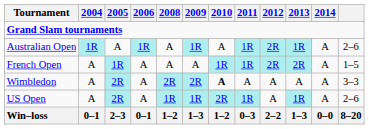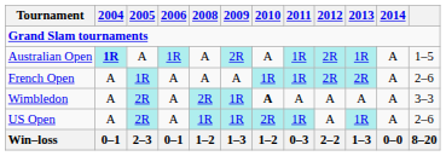Australian Open | 2004: normal -> bold
Australian Open | 2009: 1R -> 2R
Australian Open | column 12: 2–6 -> 1–5
French Open | column 12: 1–5 -> 2–6
Wimbledon | 2009: 2R -> 1R
